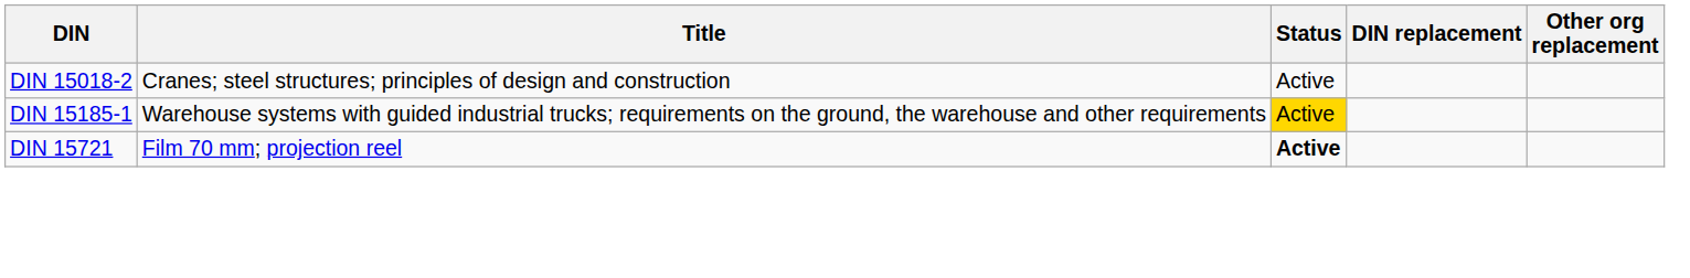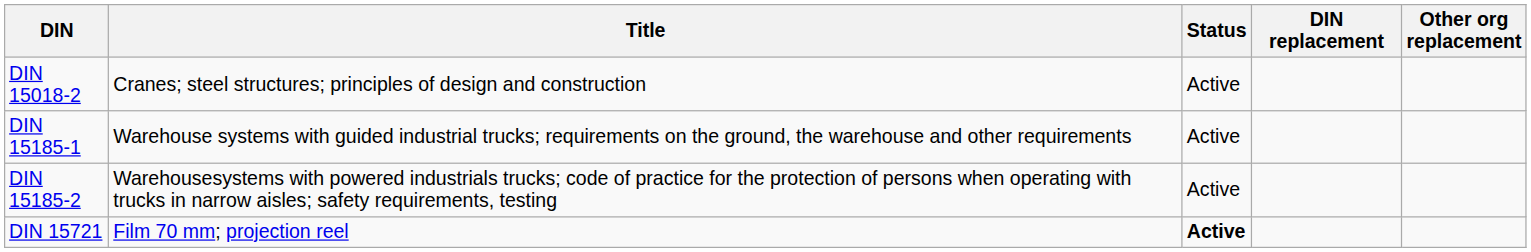DIN 15185-1 | Status: gold background -> no background
+ row: DIN 15185-2 | Warehousesystems with powered industrials trucks; code of practice for the protection of persons when operating with trucks in narrow aisles; safety requirements, testing | Active
